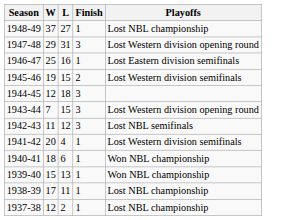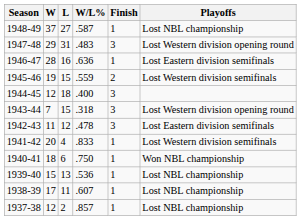+ column: W/L% | .587 | .483 | .636 | .559 | .400 | .318 | .478 | .833 | .750 | .536 | .607 | .857
1946-47 | W: 25 -> 28
1942-43 | Playoffs: Lost NBL semifinals -> Lost Eastern division semifinals
1939-40 | Playoffs: Won NBL championship -> Lost NBL championship
